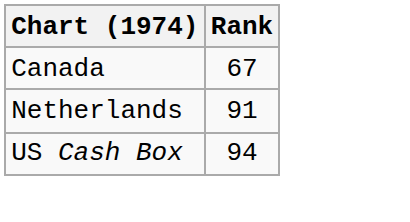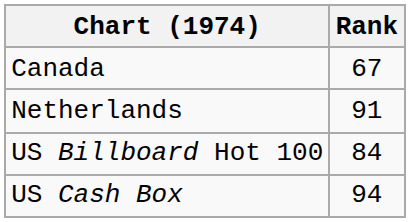+ row: US Billboard Hot 100 | 84
